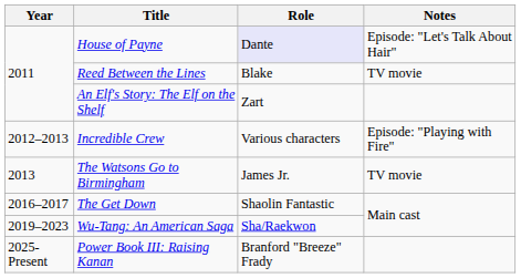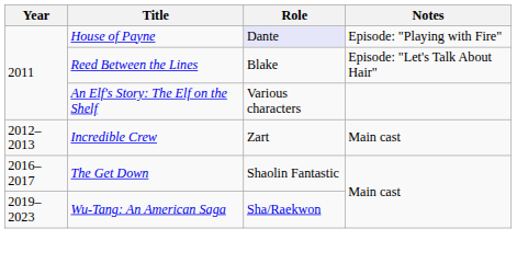House of Payne | Notes: Episode: "Let's Talk About Hair" -> Episode: "Playing with Fire"
Reed Between the Lines | Notes: TV movie -> Episode: "Let's Talk About Hair"
An Elf's Story: The Elf on the Shelf | Role: Zart -> Various characters
Incredible Crew | Role: Various characters -> Zart
Incredible Crew | Notes: Episode: "Playing with Fire" -> Main cast
- row: 2013 | The Watsons Go to Birmingham | James Jr. | TV movie
- row: 2025-Present | Power Book III: Raising Kanan | Branford "Breeze" Frady
